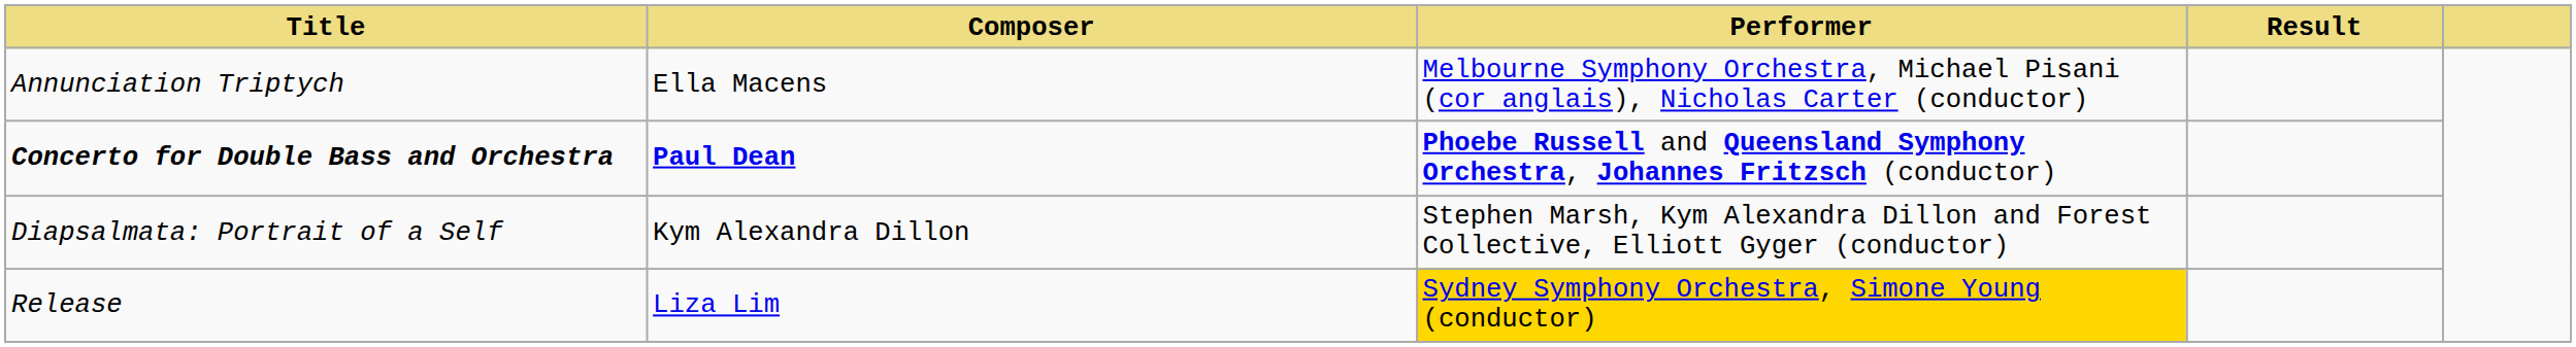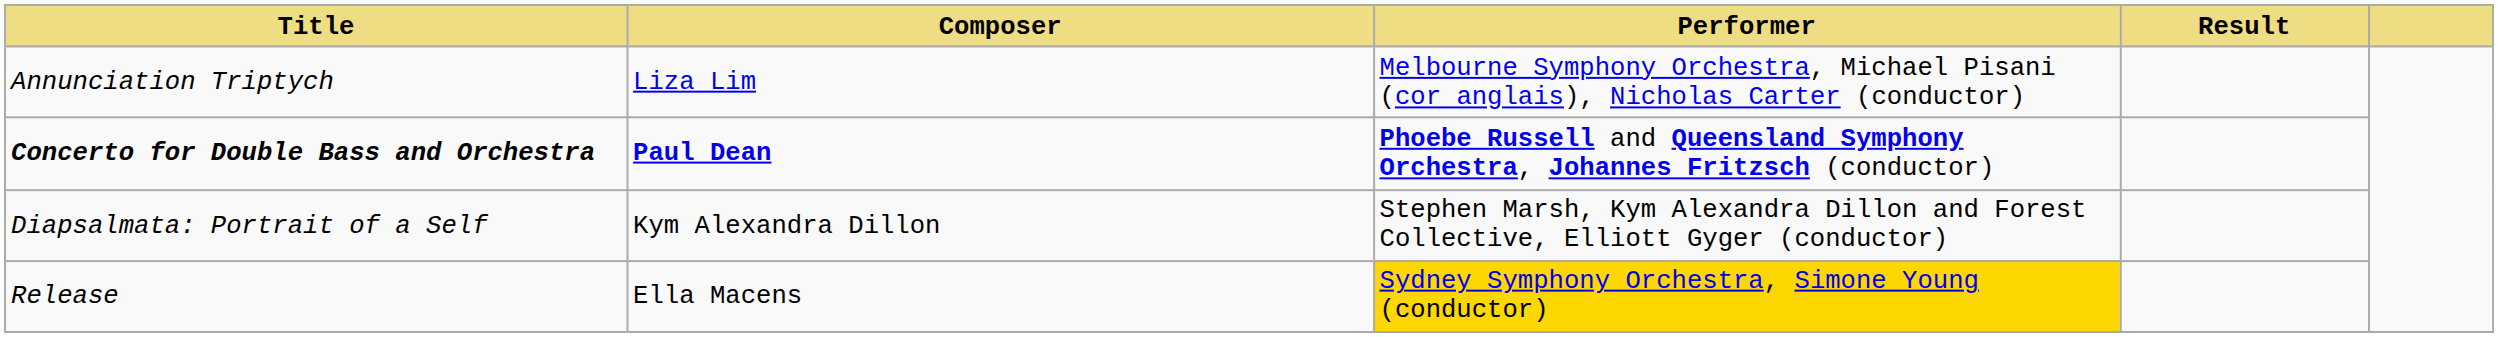Annunciation Triptych | Composer: Ella Macens -> Liza Lim
Release | Composer: Liza Lim -> Ella Macens
